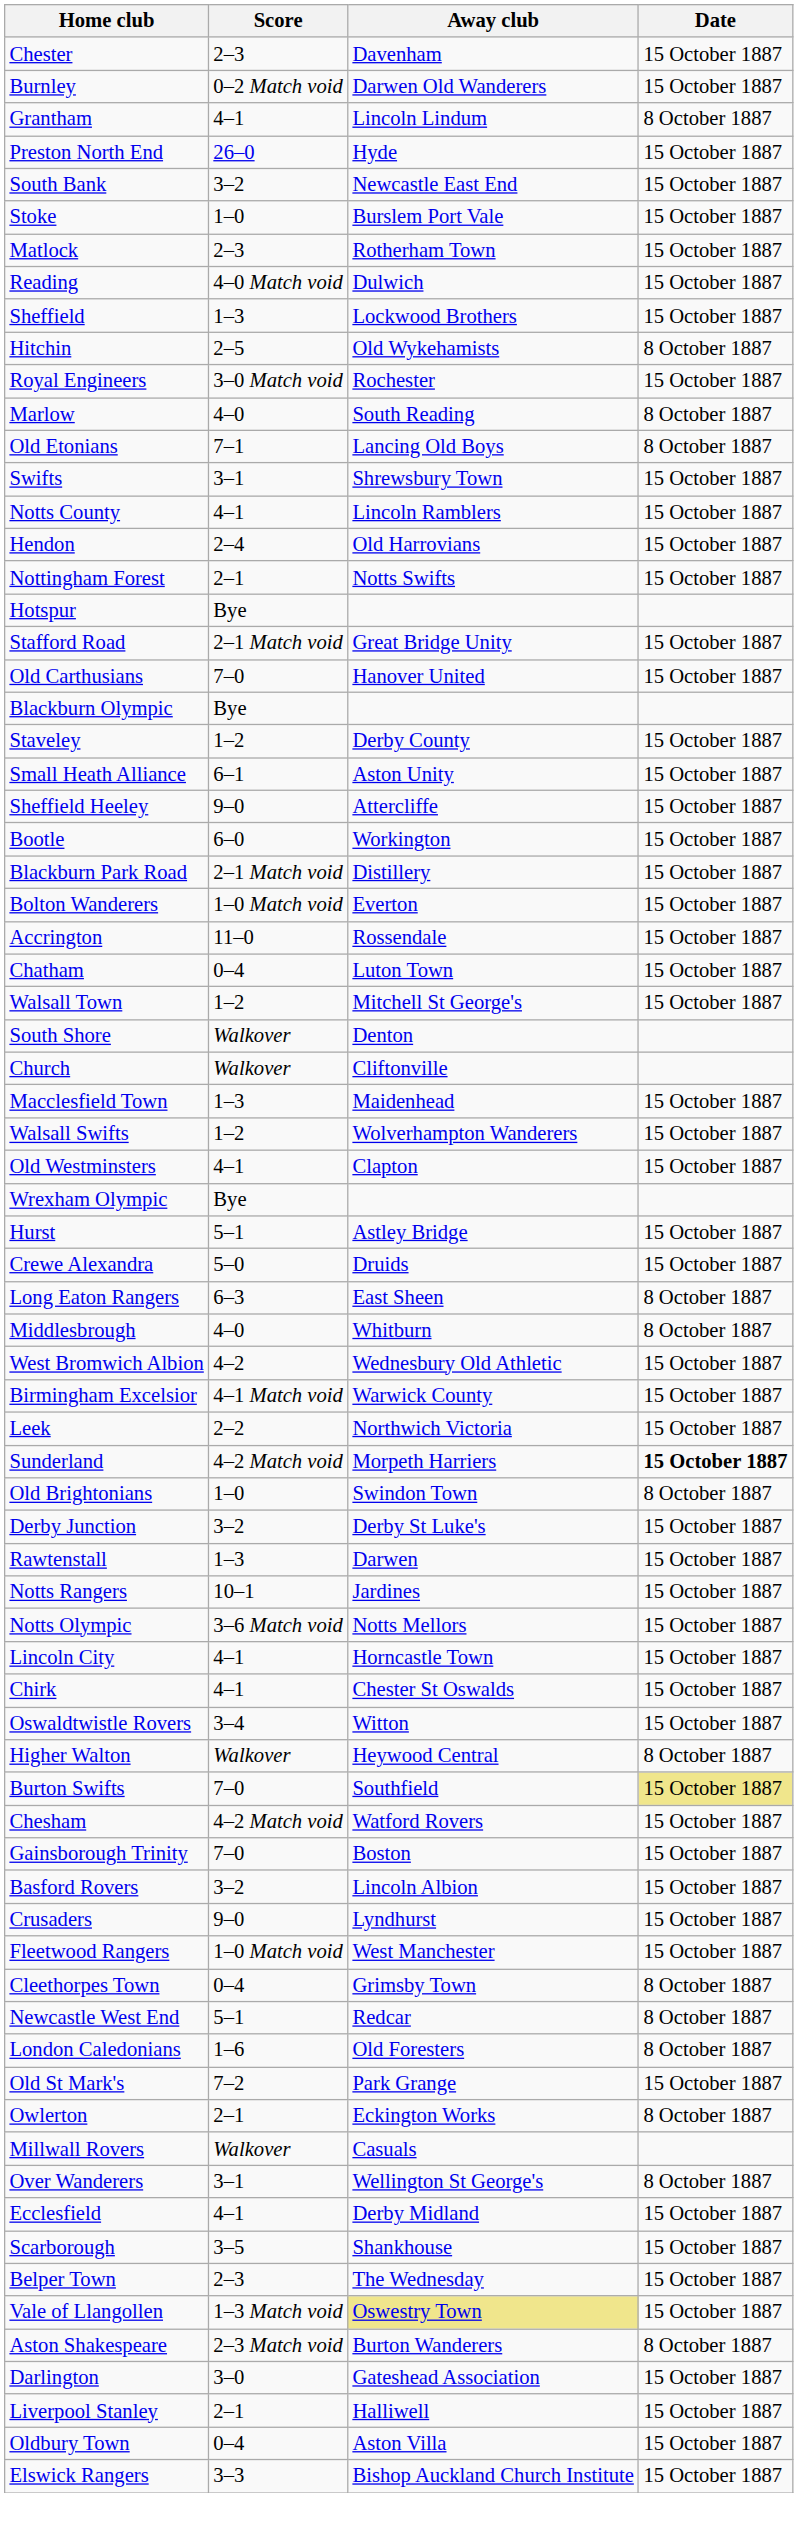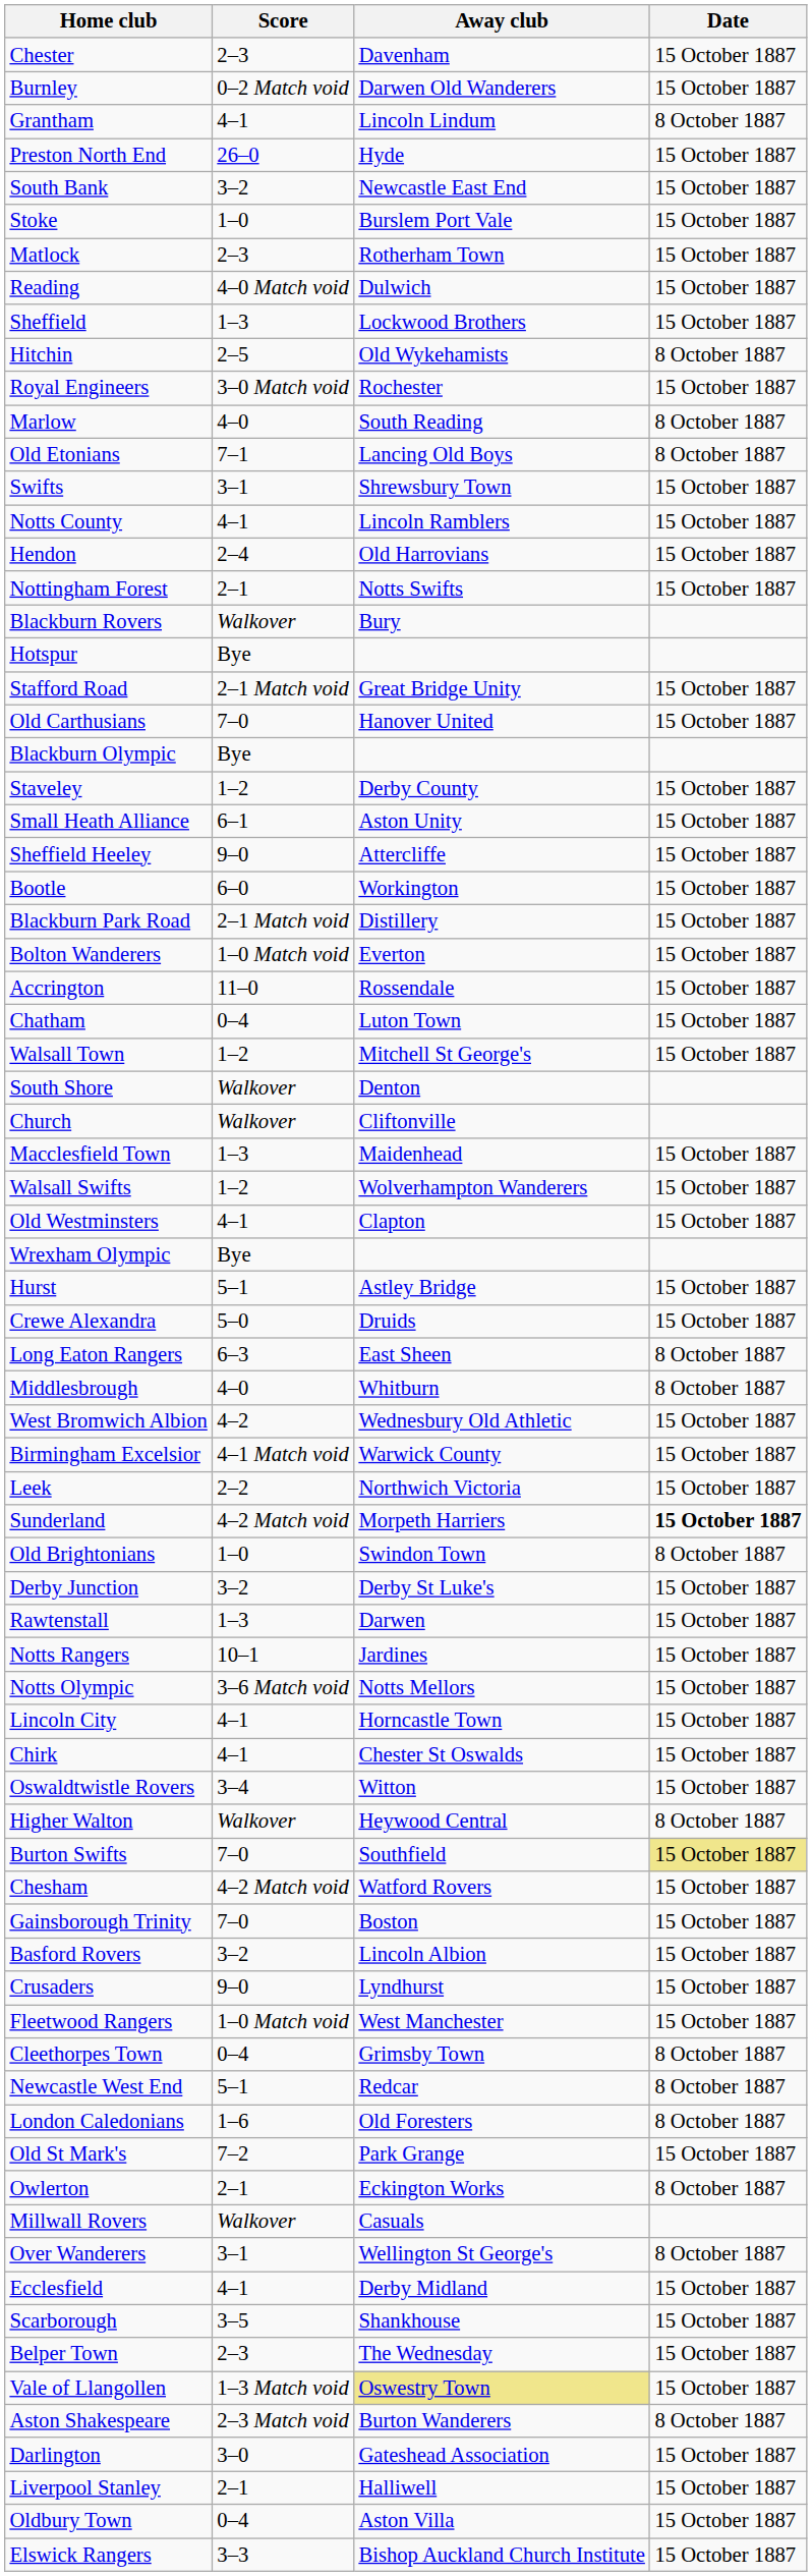+ row: Blackburn Rovers | Walkover | Bury
